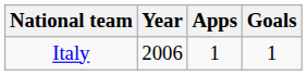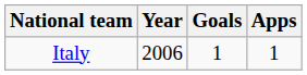columns swapped: Apps <-> Goals
